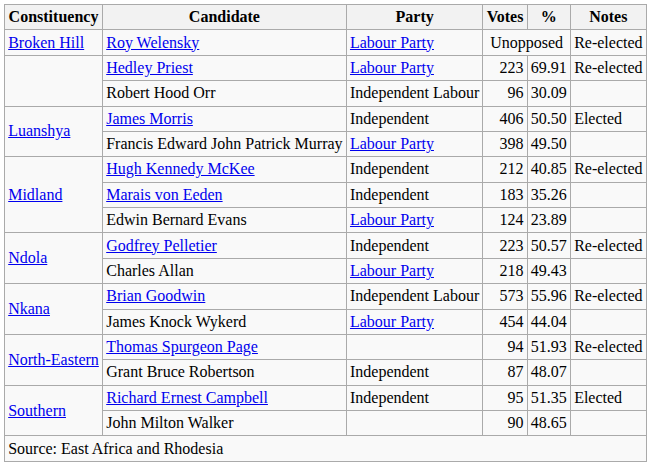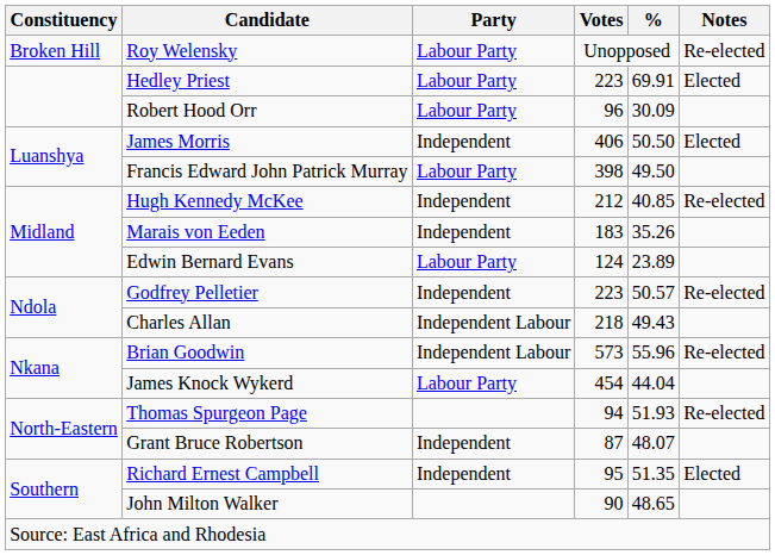Hedley Priest | Notes: Re-elected -> Elected
Robert Hood Orr | Party: Independent Labour -> Labour Party
Charles Allan | Party: Labour Party -> Independent Labour
